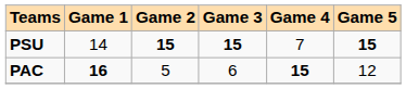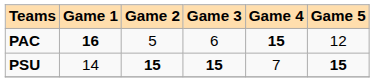rows swapped: PSU <-> PAC
